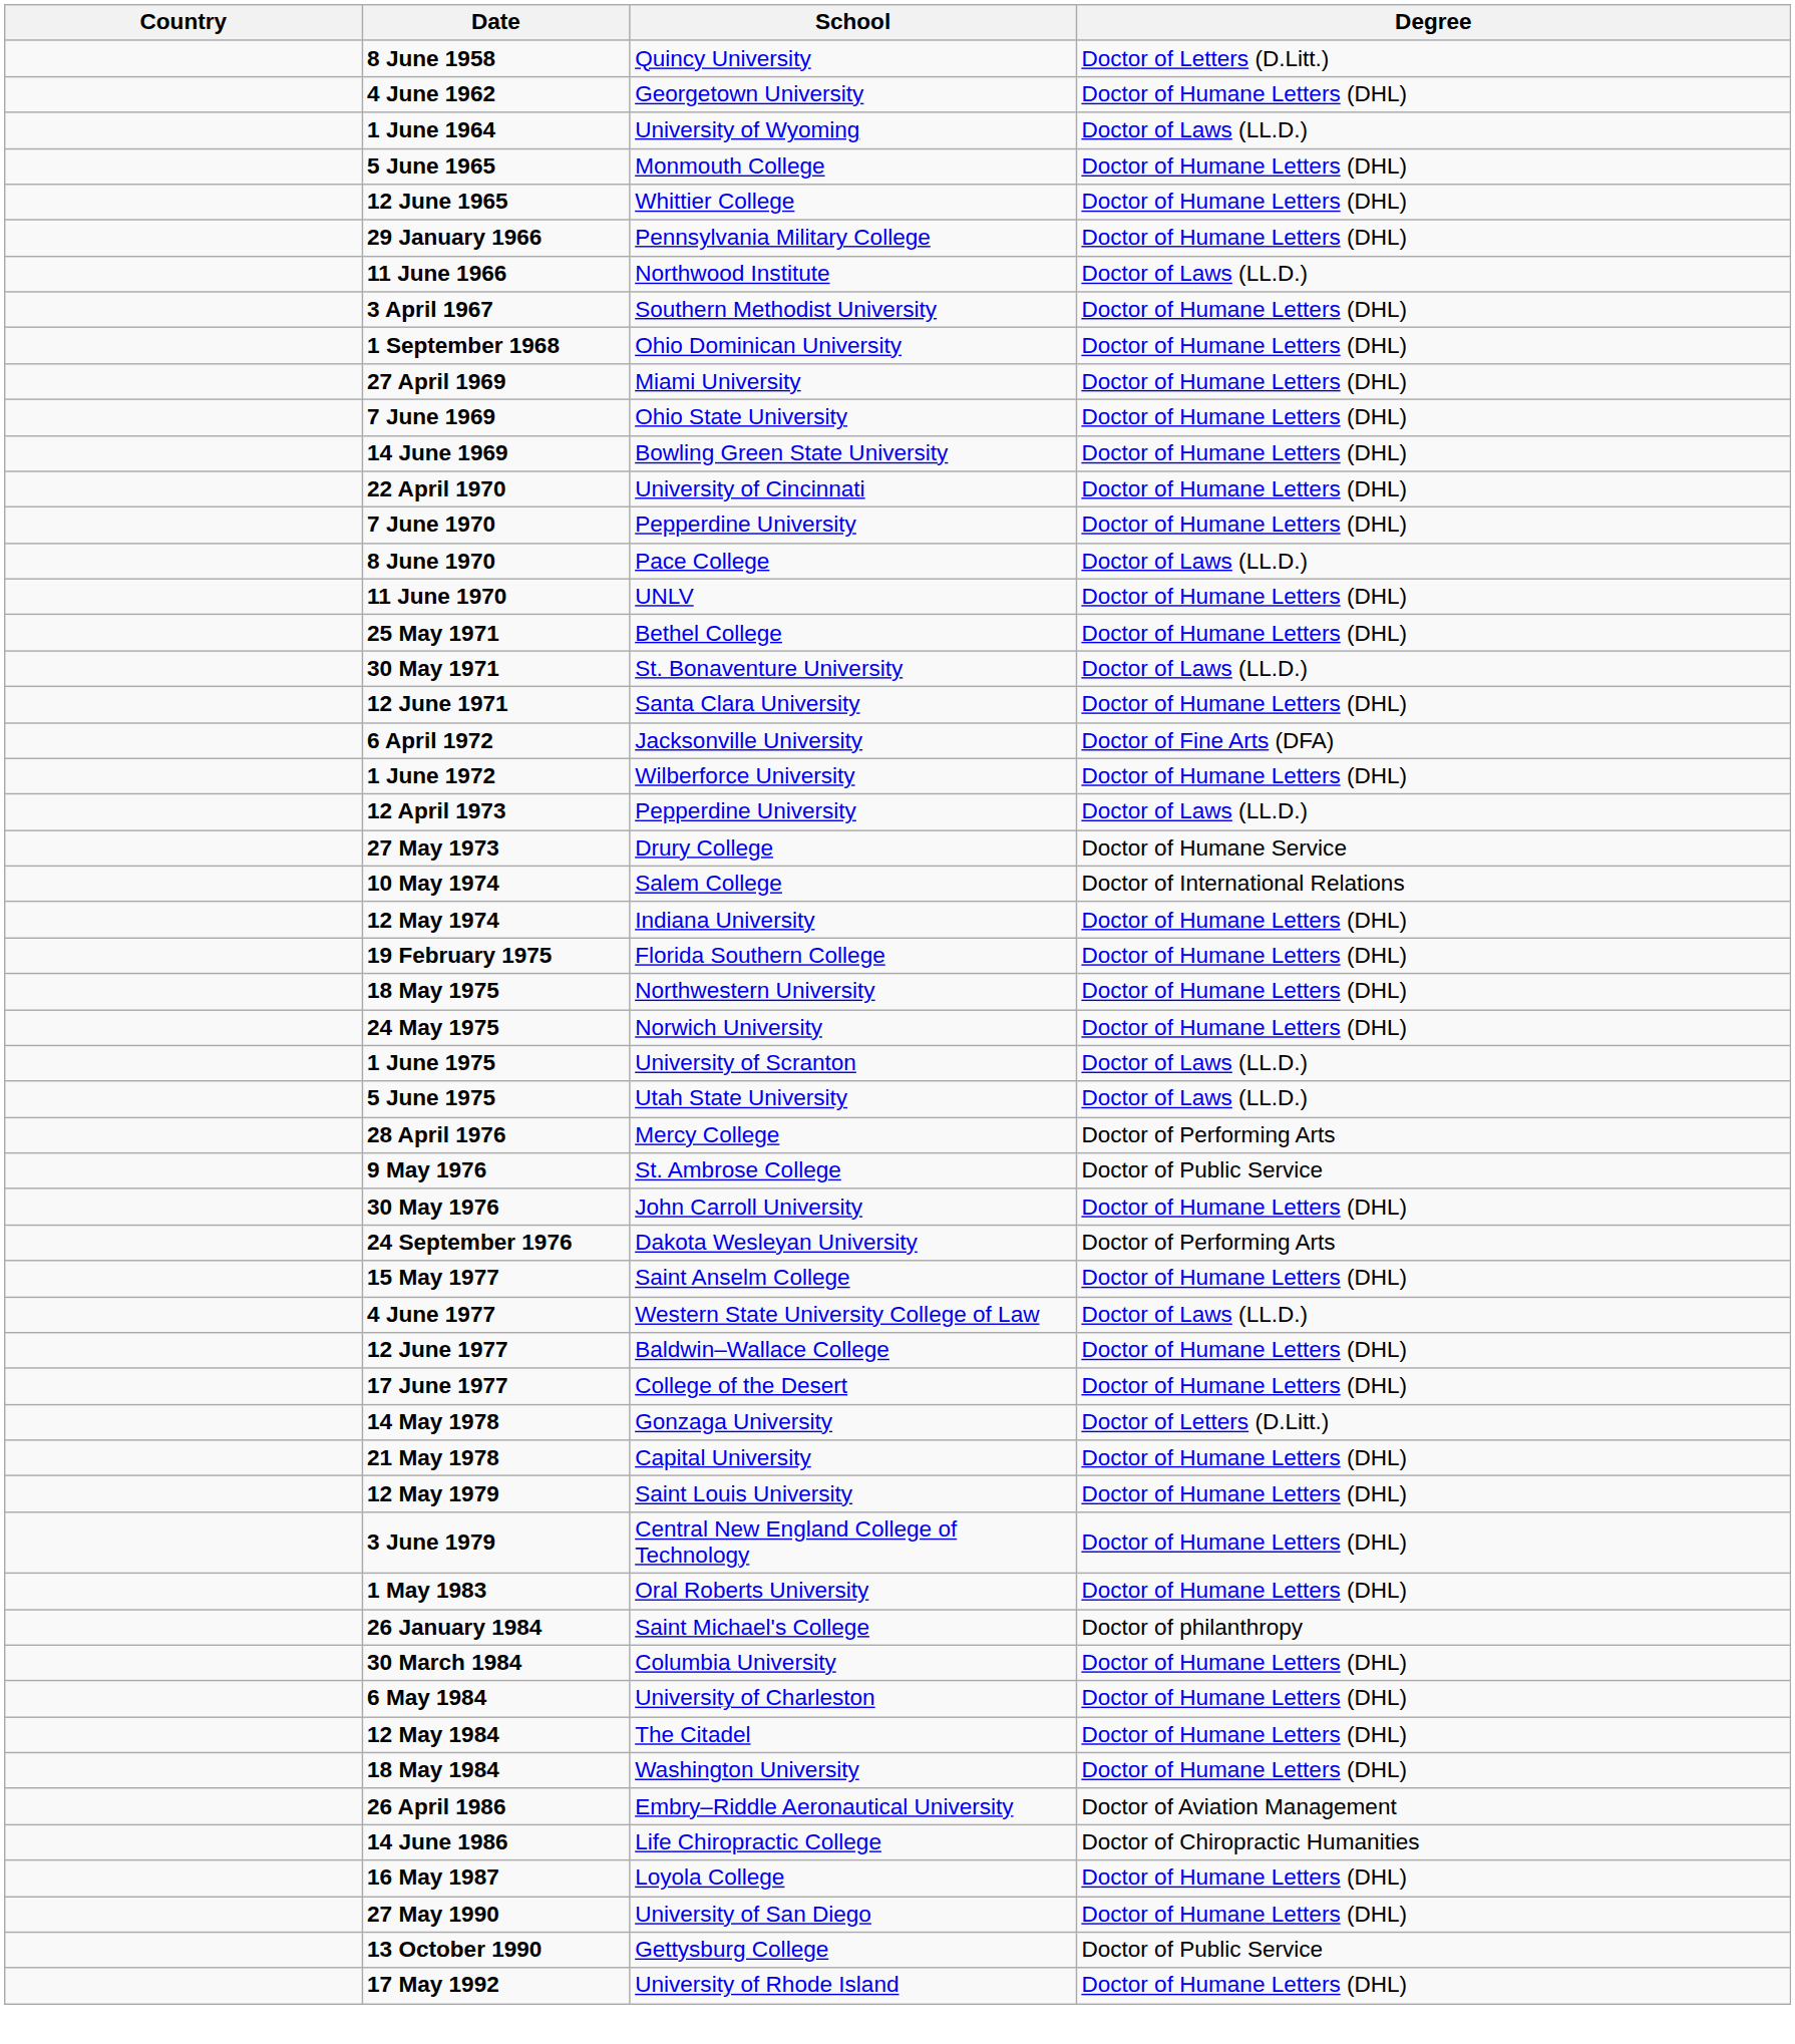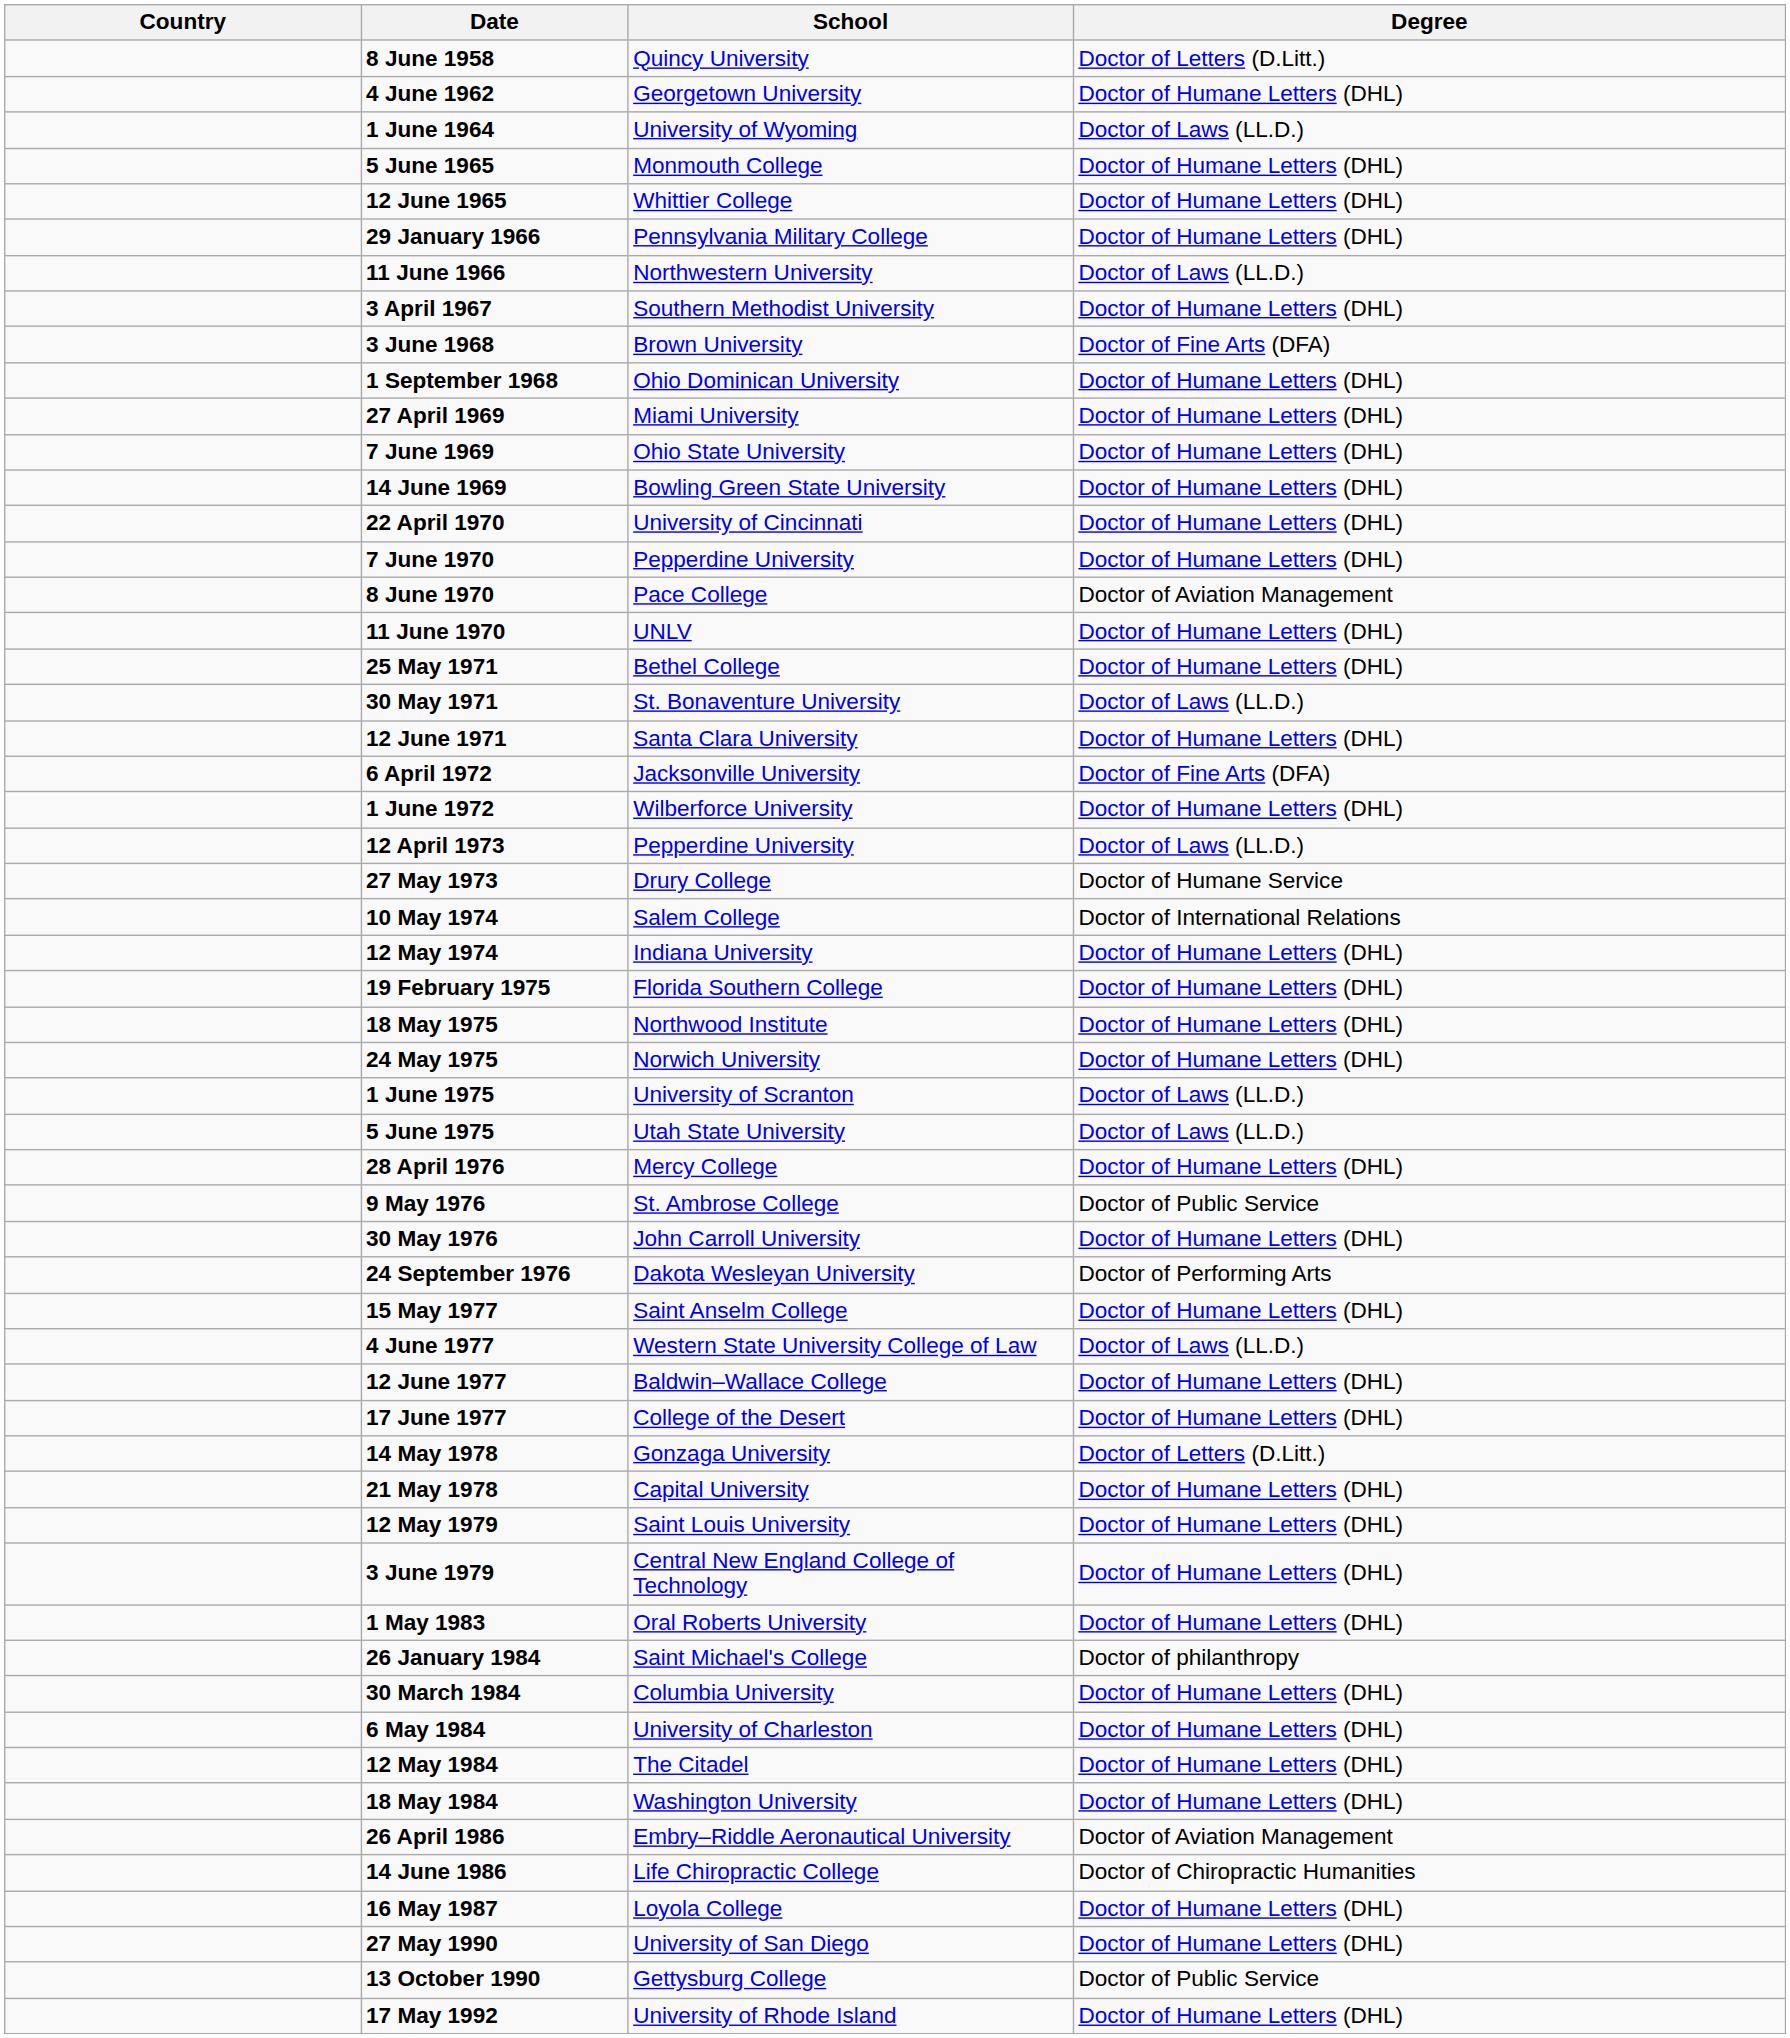11 June 1966 | School: Northwood Institute -> Northwestern University
+ row: 3 June 1968 | Brown University | Doctor of Fine Arts (DFA)
8 June 1970 | Degree: Doctor of Laws (LL.D.) -> Doctor of Aviation Management
18 May 1975 | School: Northwestern University -> Northwood Institute
28 April 1976 | Degree: Doctor of Performing Arts -> Doctor of Humane Letters (DHL)
